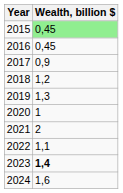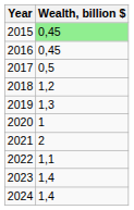2017 | Wealth, billion $: 0,9 -> 0,5
2023 | Wealth, billion $: bold -> normal
2024 | Wealth, billion $: 1,6 -> 1,4
